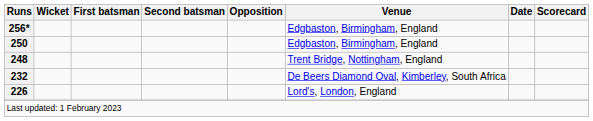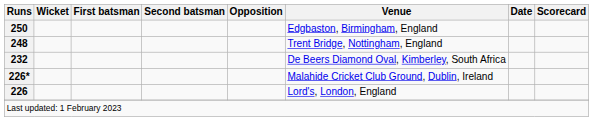- row: 256* | Edgbaston, Birmingham, England
+ row: 226* | Malahide Cricket Club Ground, Dublin, Ireland
